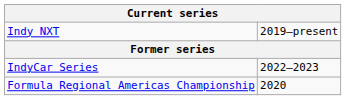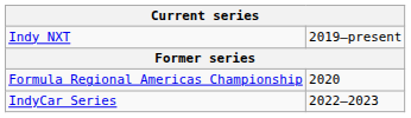rows swapped: Formula Regional Americas Championship <-> IndyCar Series
